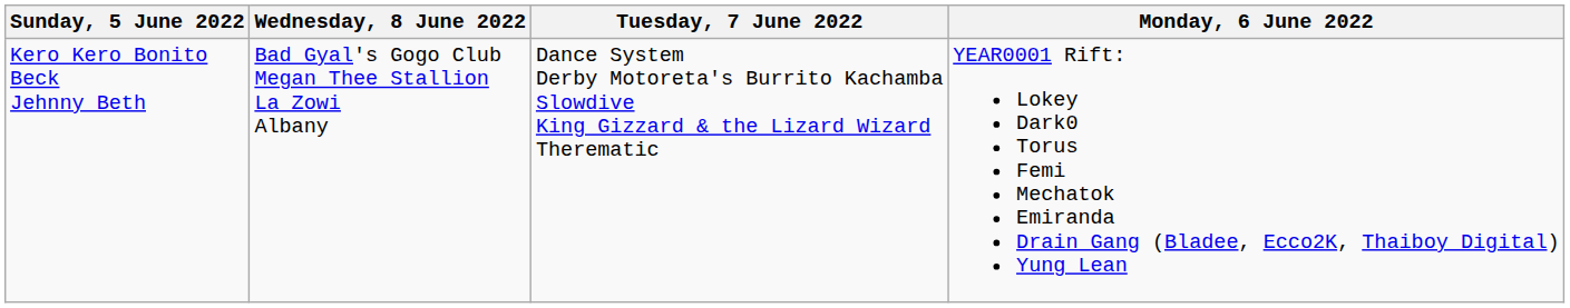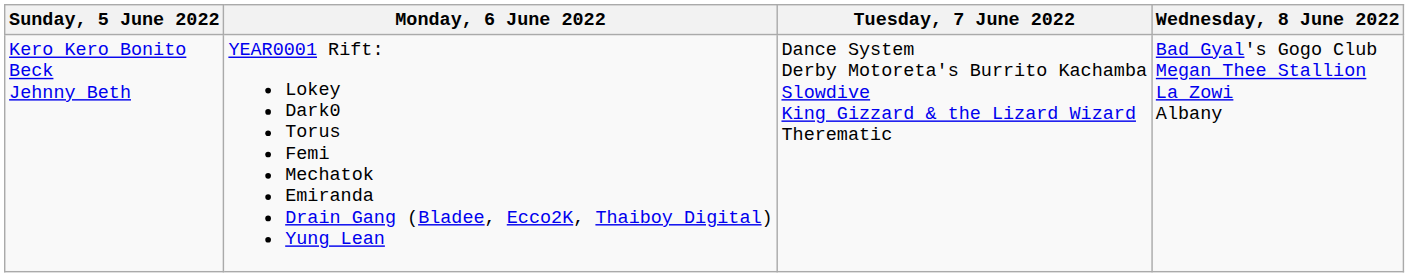columns swapped: Monday, 6 June 2022 <-> Wednesday, 8 June 2022
